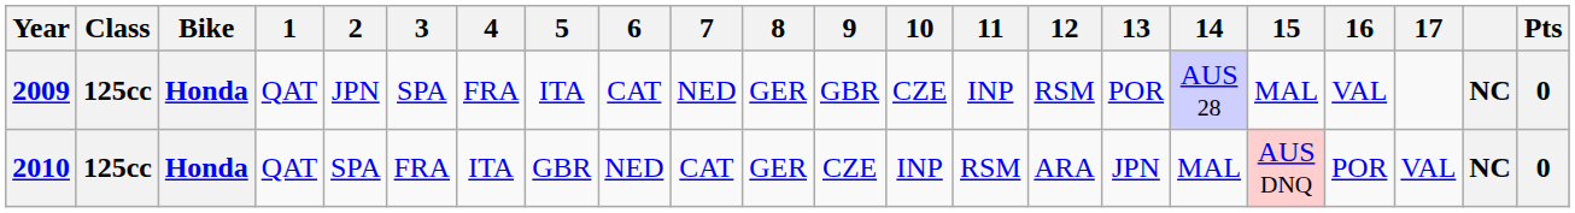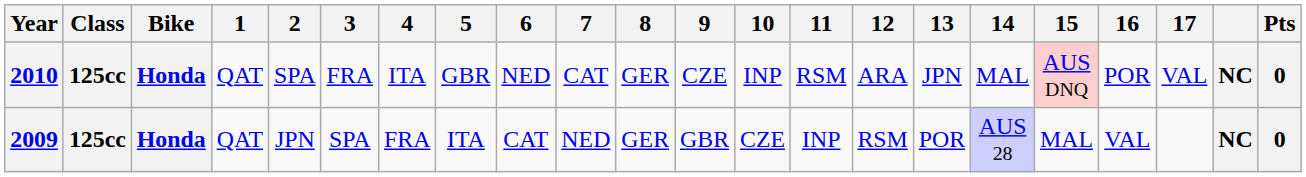rows swapped: 2009 <-> 2010
